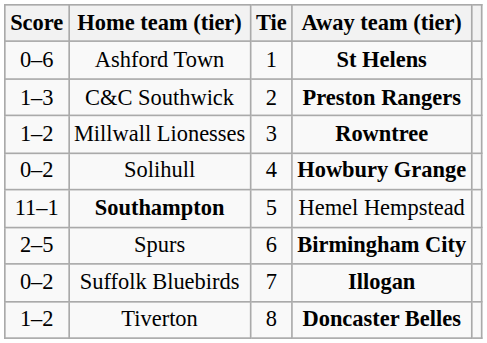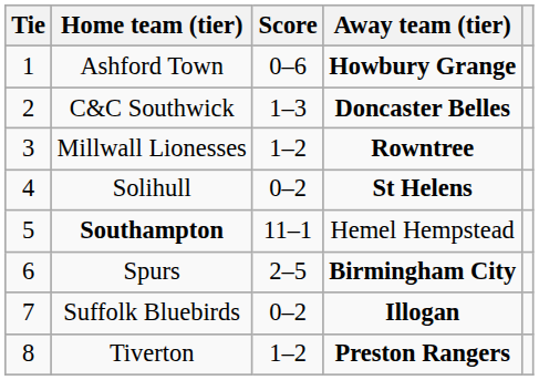columns swapped: Tie <-> Score
Ashford Town | Away team (tier): St Helens -> Howbury Grange
C&C Southwick | Away team (tier): Preston Rangers -> Doncaster Belles
Solihull | Away team (tier): Howbury Grange -> St Helens
Tiverton | Away team (tier): Doncaster Belles -> Preston Rangers
